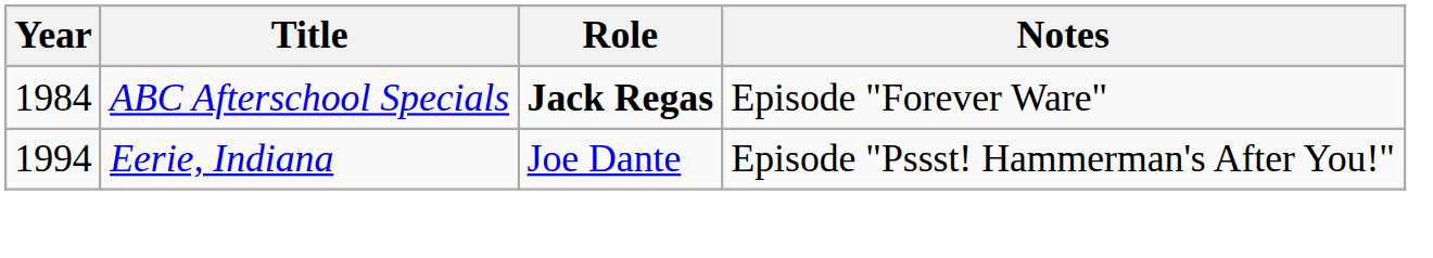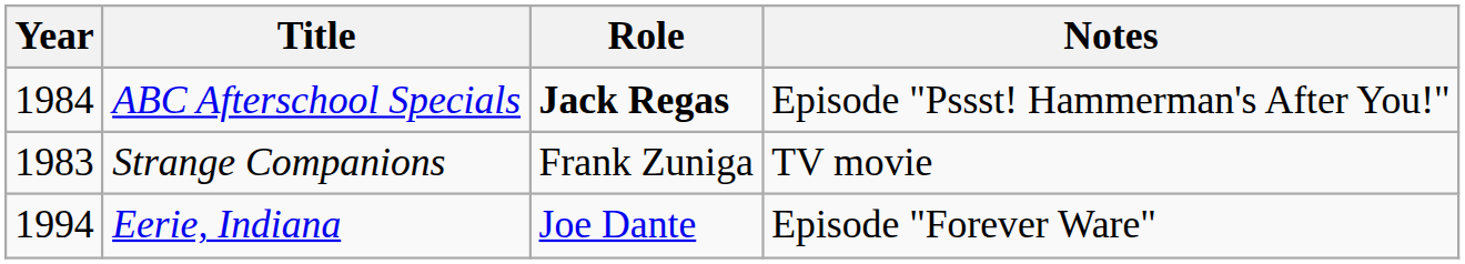ABC Afterschool Specials | Notes: Episode "Forever Ware" -> Episode "Pssst! Hammerman's After You!"
+ row: 1983 | Strange Companions | Frank Zuniga | TV movie
Eerie, Indiana | Notes: Episode "Pssst! Hammerman's After You!" -> Episode "Forever Ware"
